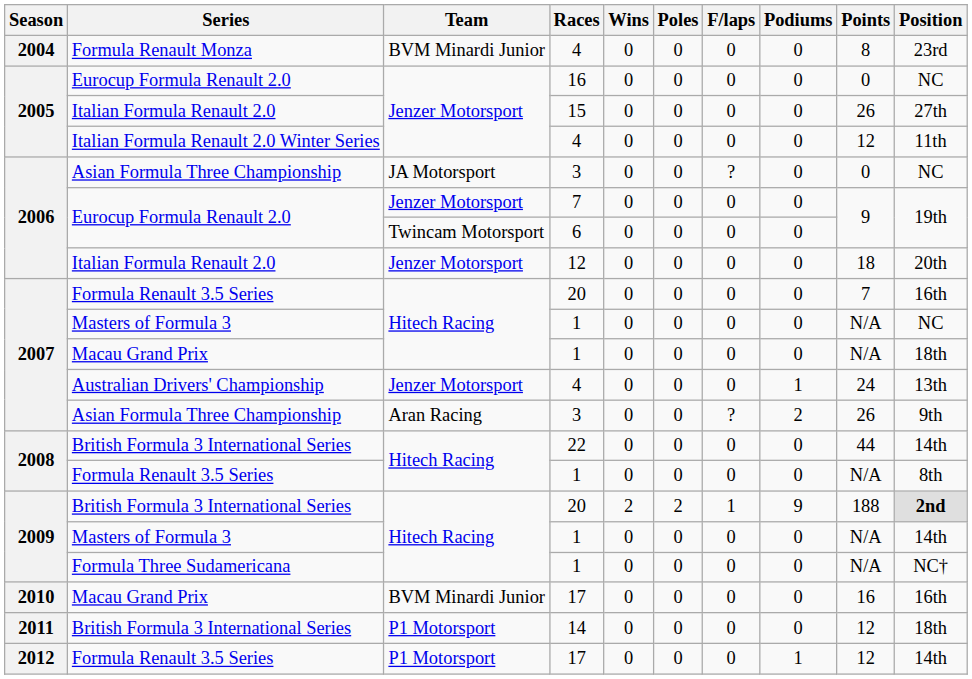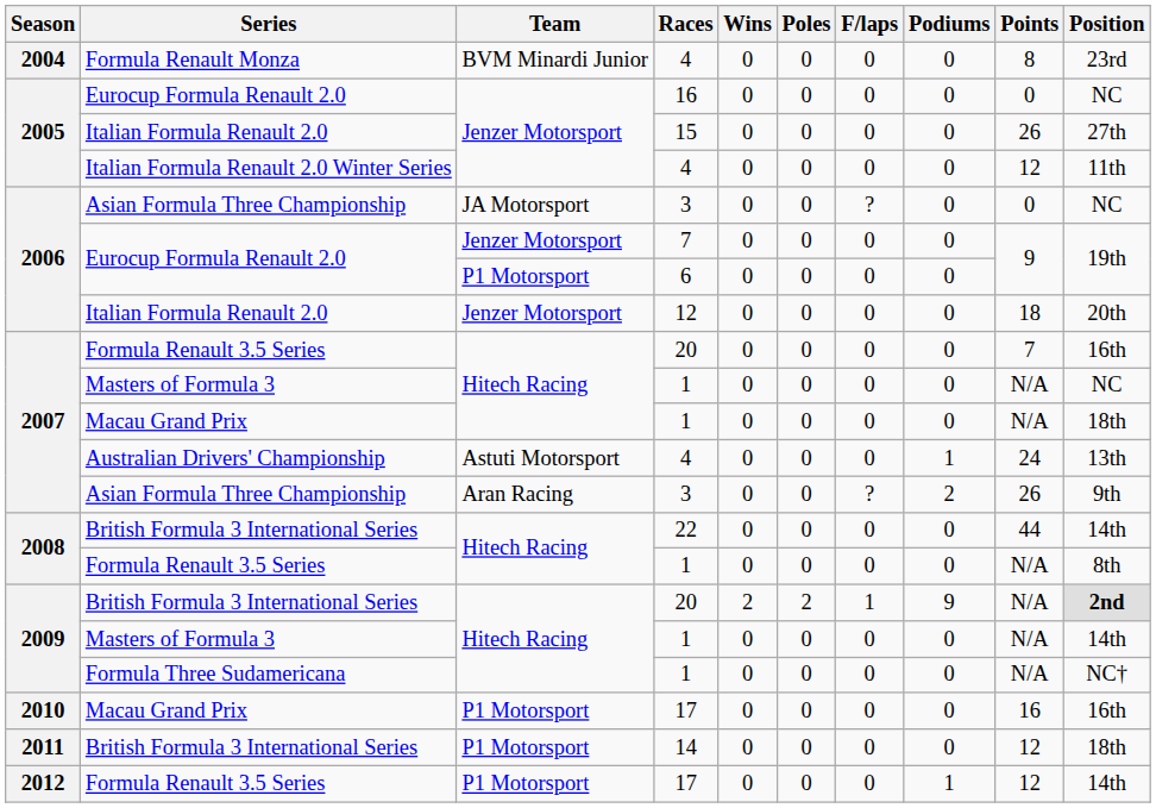6 | Team: Twincam Motorsport -> P1 Motorsport
2007 / 4 | Team: Jenzer Motorsport -> Astuti Motorsport
2009 / 20 | Points: 188 -> N/A
2010 / 17 | Team: BVM Minardi Junior -> P1 Motorsport
